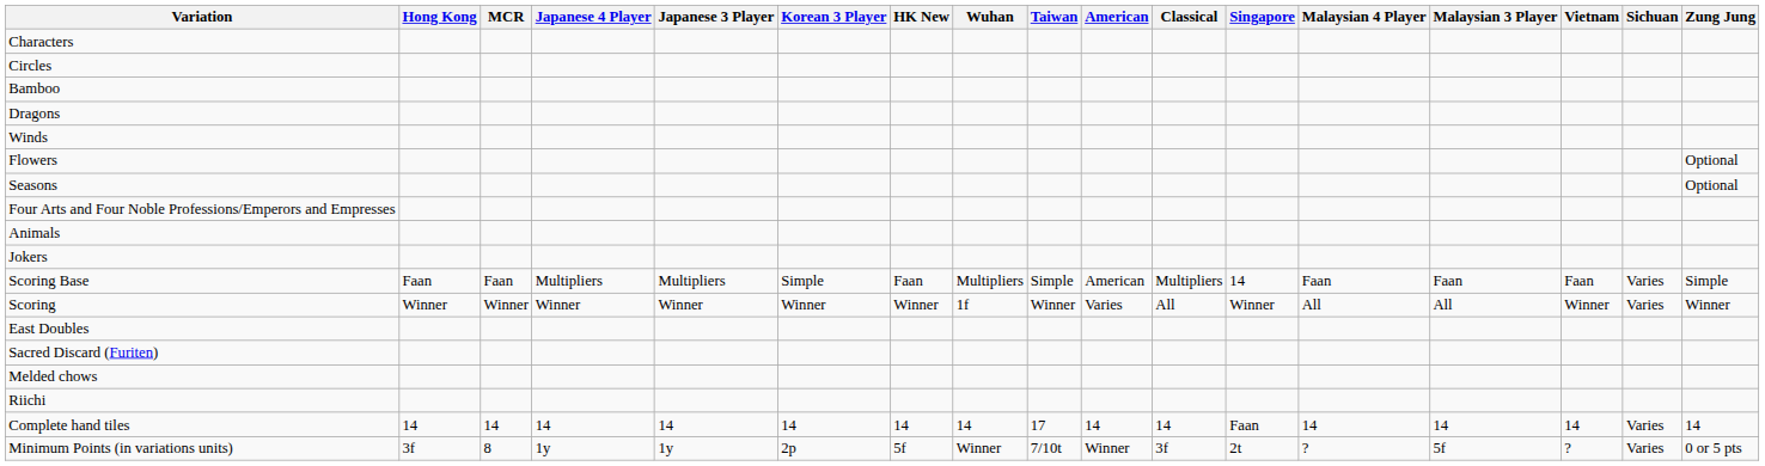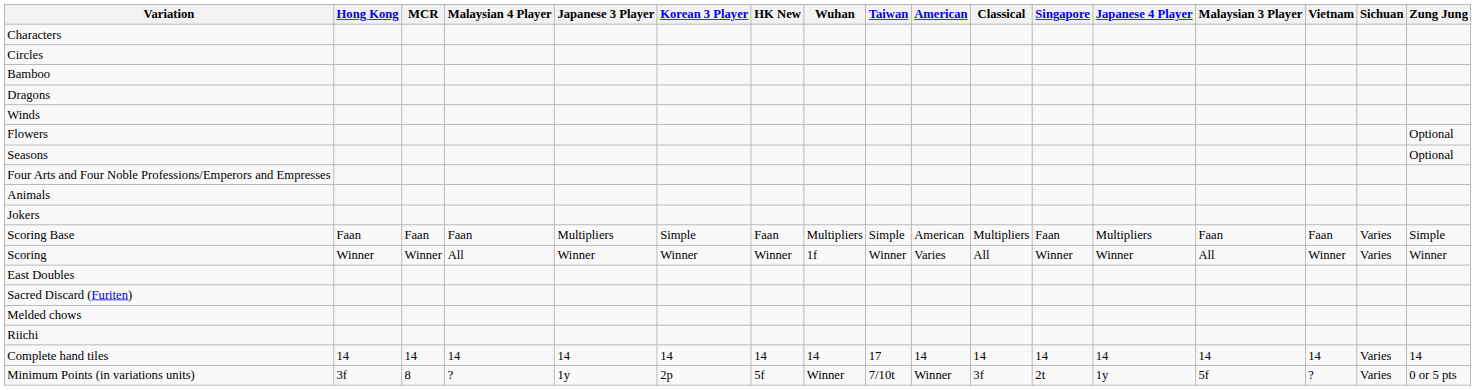columns swapped: Japanese 4 Player <-> Malaysian 4 Player
Scoring Base | Singapore: 14 -> Faan
Complete hand tiles | Singapore: Faan -> 14
